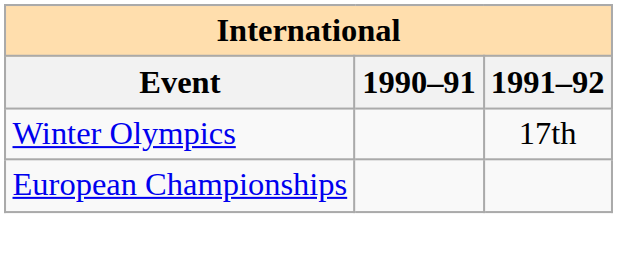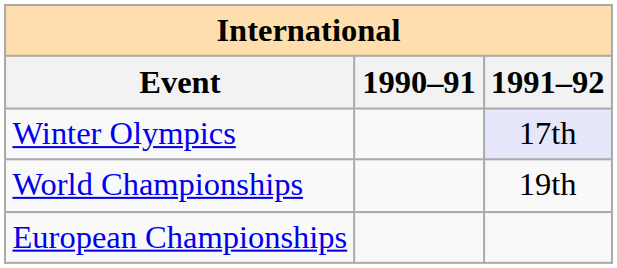Winter Olympics | 1991–92: no background -> lavender background
+ row: World Championships | 19th
